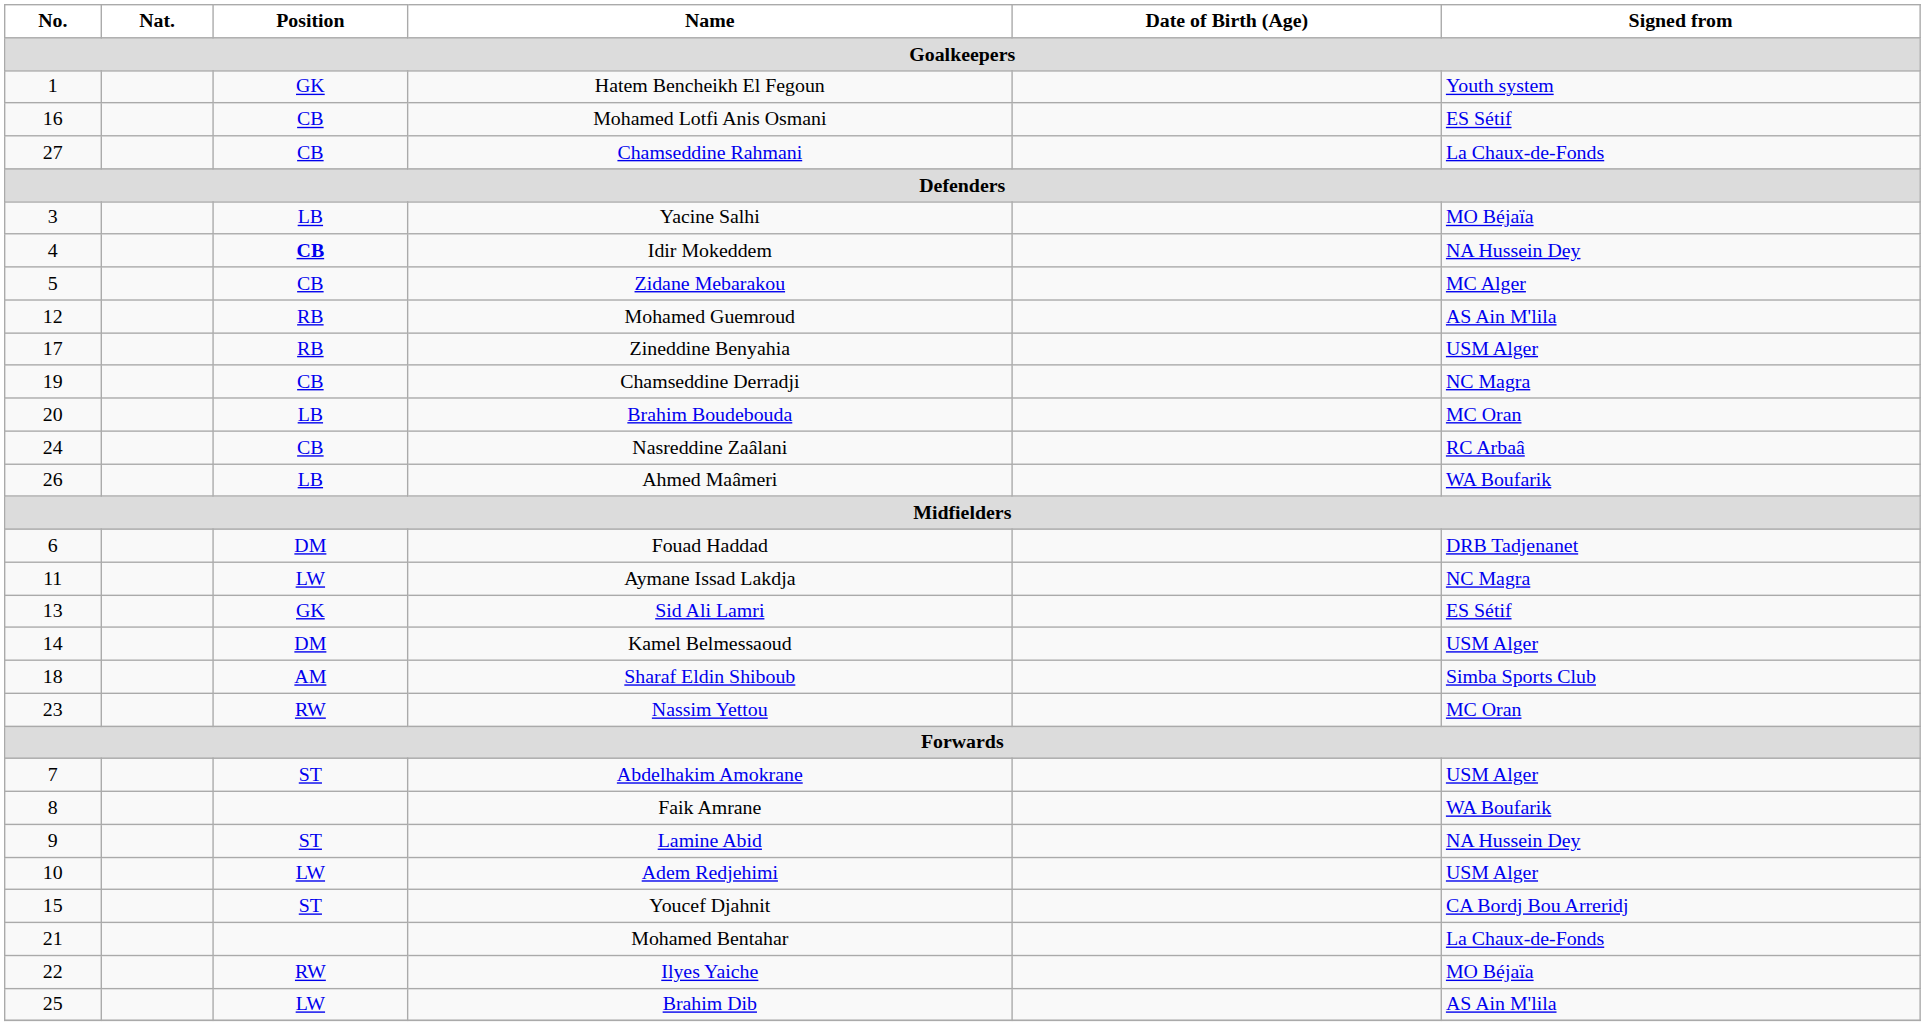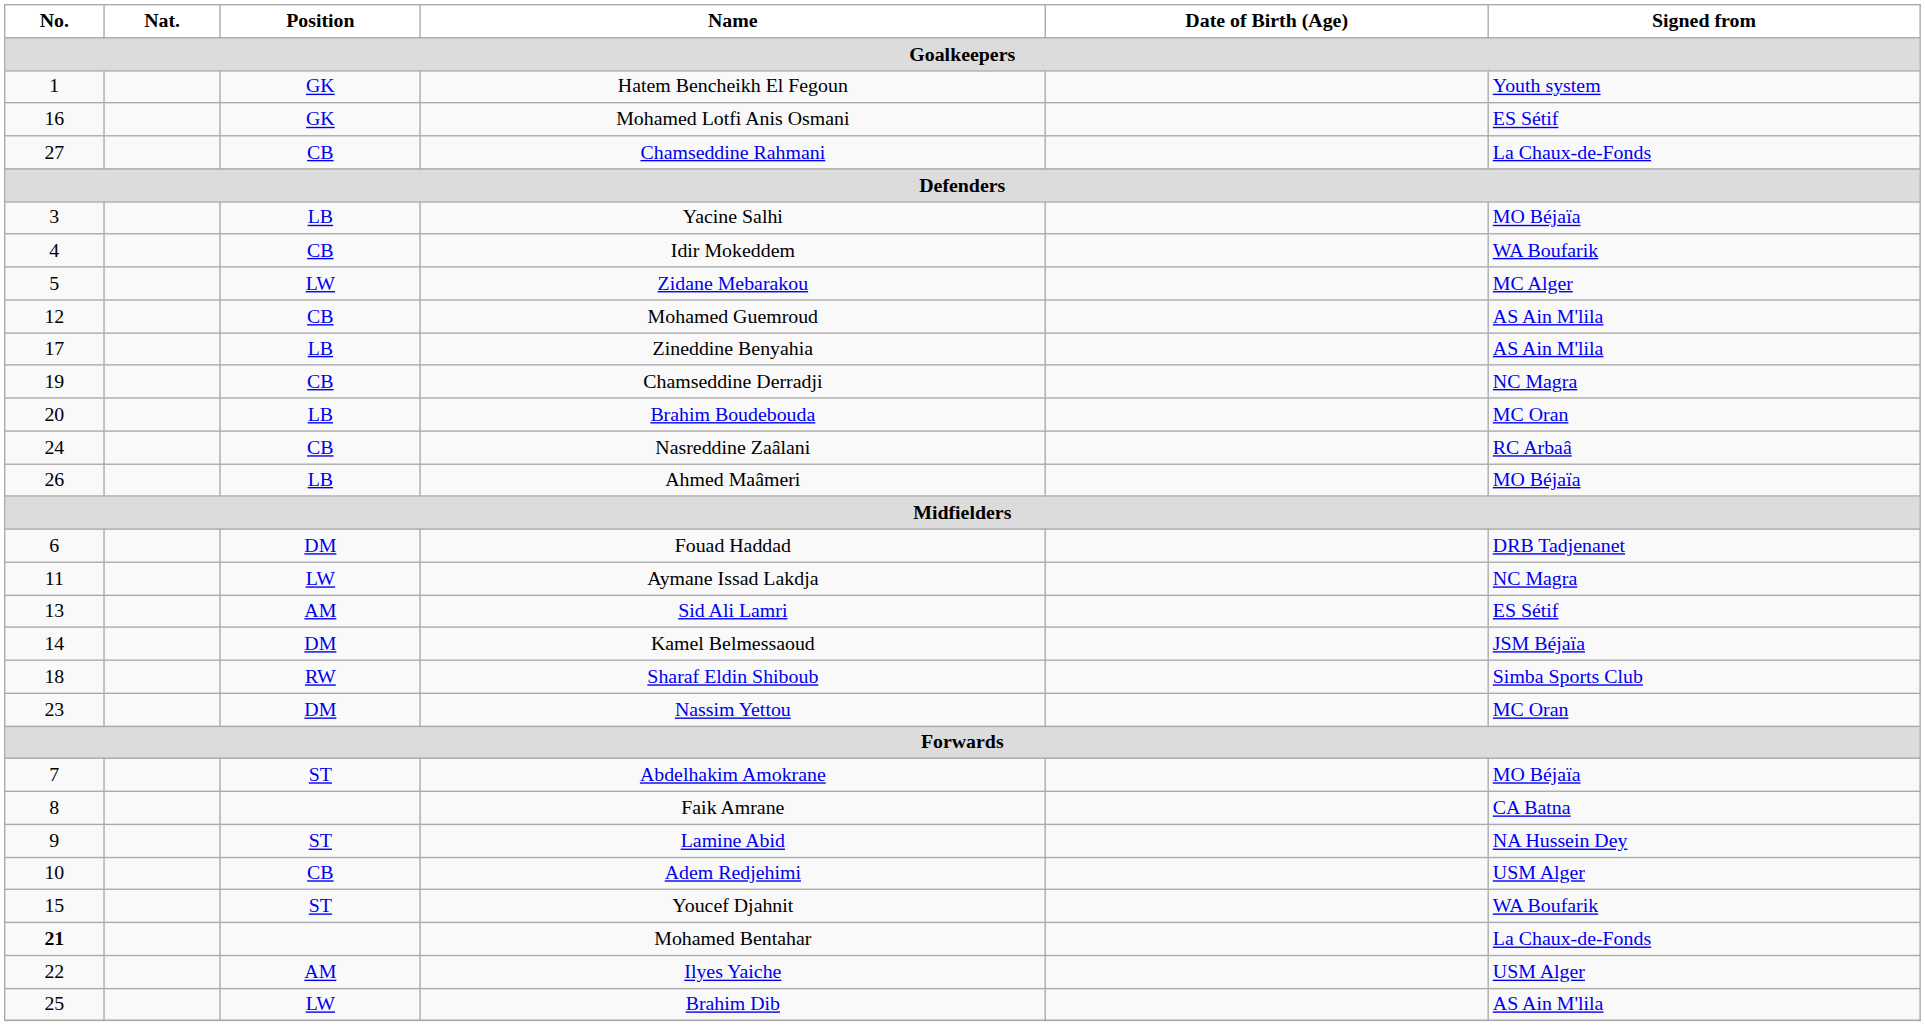Mohamed Lotfi Anis Osmani | Position: CB -> GK
Idir Mokeddem | Position: bold -> normal
Idir Mokeddem | Signed from: NA Hussein Dey -> WA Boufarik
Zidane Mebarakou | Position: CB -> LW
Mohamed Guemroud | Position: RB -> CB
Zineddine Benyahia | Position: RB -> LB
Zineddine Benyahia | Signed from: USM Alger -> AS Ain M'lila
Ahmed Maâmeri | Signed from: WA Boufarik -> MO Béjaïa
Sid Ali Lamri | Position: GK -> AM
Kamel Belmessaoud | Signed from: USM Alger -> JSM Béjaïa
Sharaf Eldin Shiboub | Position: AM -> RW
Nassim Yettou | Position: RW -> DM
Abdelhakim Amokrane | Signed from: USM Alger -> MO Béjaïa
Faik Amrane | Signed from: WA Boufarik -> CA Batna
Adem Redjehimi | Position: LW -> CB
Youcef Djahnit | Signed from: CA Bordj Bou Arreridj -> WA Boufarik
Mohamed Bentahar | No.: normal -> bold
Ilyes Yaiche | Position: RW -> AM
Ilyes Yaiche | Signed from: MO Béjaïa -> USM Alger
